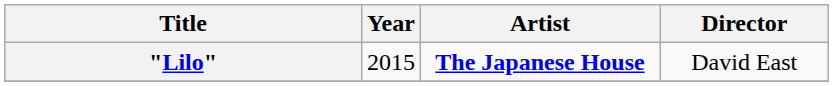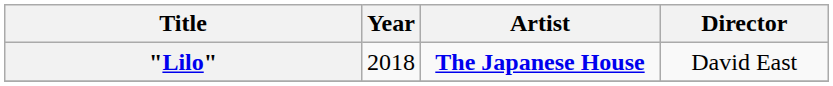"Lilo" | Year: 2015 -> 2018
